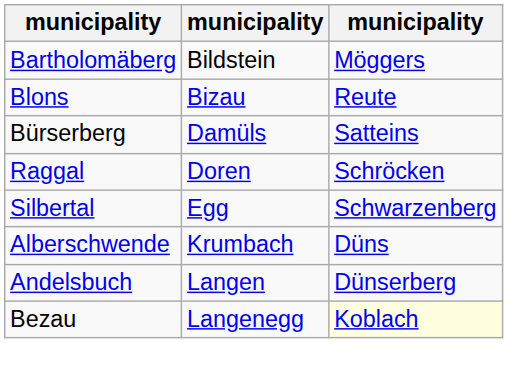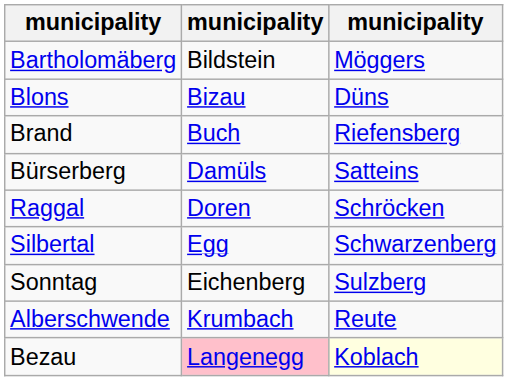Blons | column 3: Reute -> Düns
+ row: Brand | Buch | Riefensberg
+ row: Sonntag | Eichenberg | Sulzberg
Alberschwende | column 3: Düns -> Reute
- row: Andelsbuch | Langen | Dünserberg
Bezau | column 2: no background -> pink background
